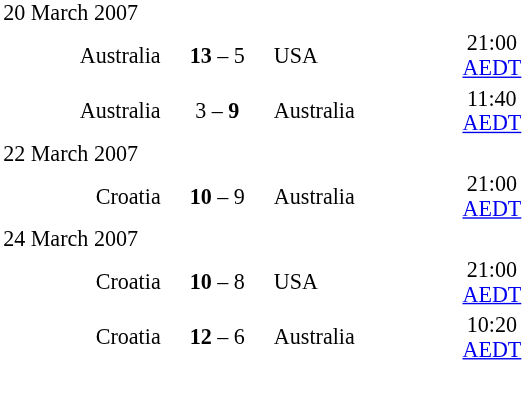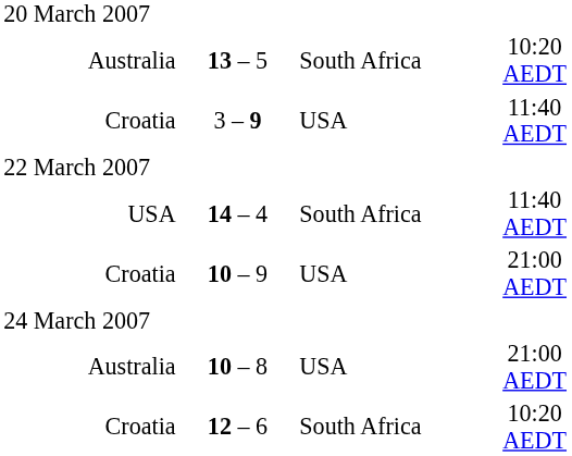13 – 5 | column 3: USA -> South Africa
13 – 5 | column 4: 21:00 AEDT -> 10:20 AEDT
3 – 9 | column 1: Australia -> Croatia
3 – 9 | column 3: Australia -> USA
+ row: USA | 14 – 4 | South Africa | 11:40 AEDT
10 – 9 | column 3: Australia -> USA
10 – 8 | column 1: Croatia -> Australia
12 – 6 | column 3: Australia -> South Africa
